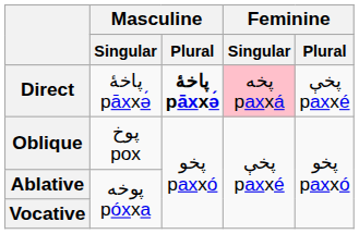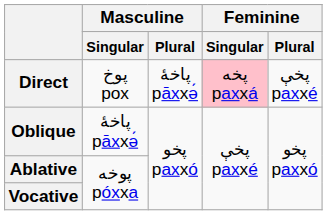Direct | Masculine / Singular: پاخۀ pāxxə́ -> پوخ pox
Direct | Masculine / Plural: bold -> normal
Oblique | Masculine / Singular: پوخ pox -> پاخۀ pāxxə́
